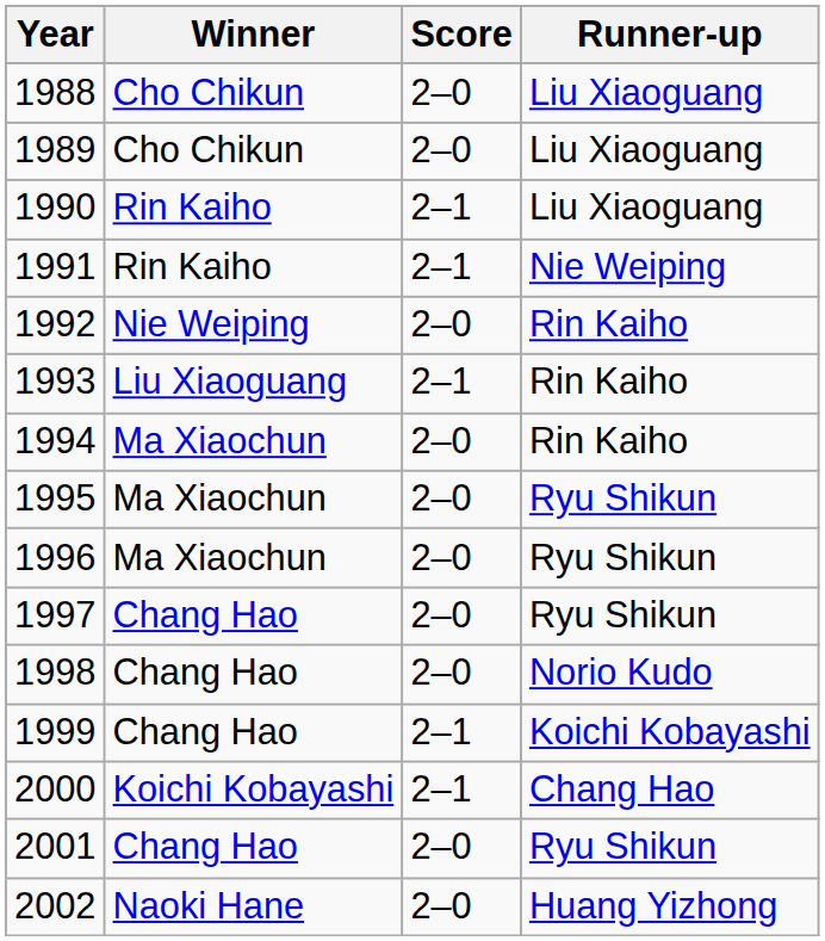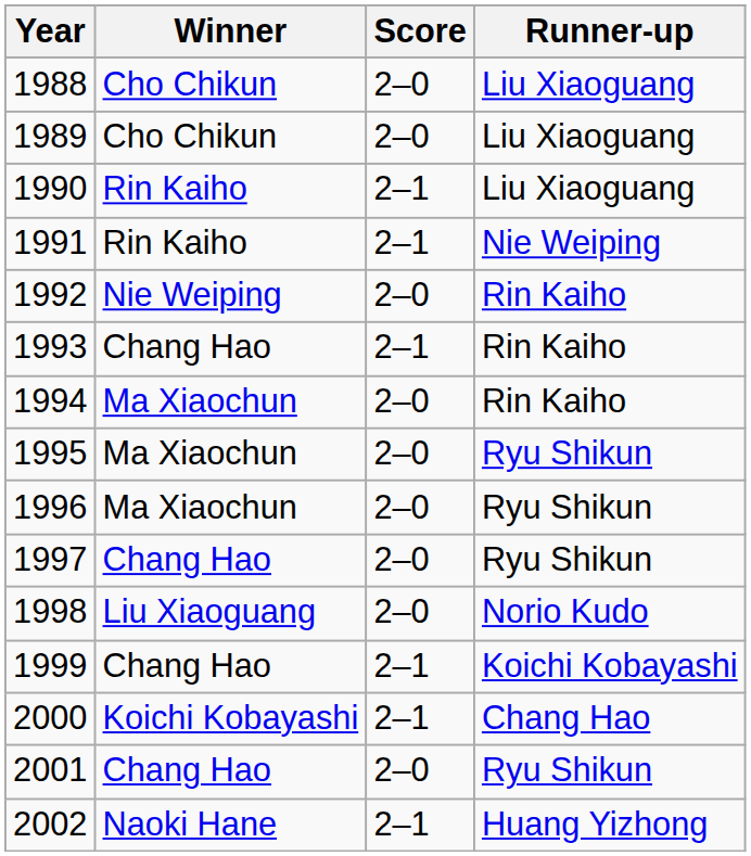1993 | Winner: Liu Xiaoguang -> Chang Hao
1998 | Winner: Chang Hao -> Liu Xiaoguang
2002 | Score: 2–0 -> 2–1
